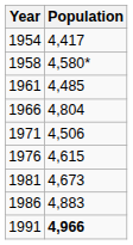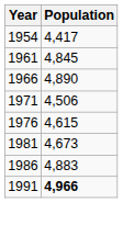- row: 1958 | 4,580*
1961 | Population: 4,485 -> 4,845
1966 | Population: 4,804 -> 4,890
